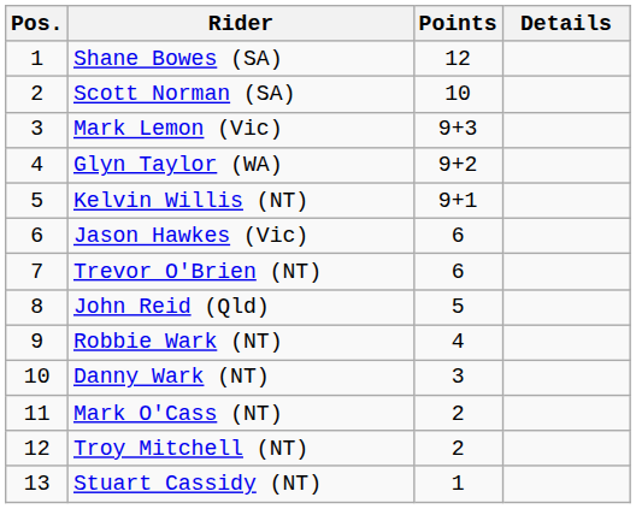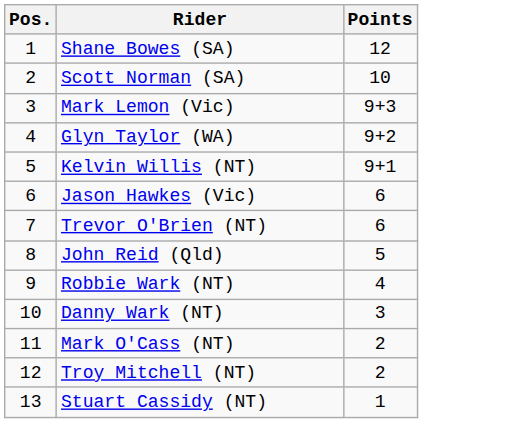- column: Details
